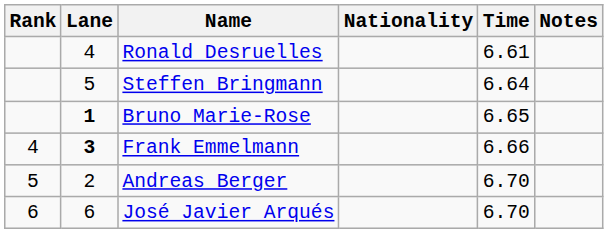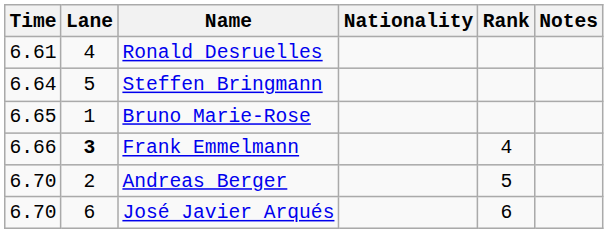columns swapped: Rank <-> Time
Bruno Marie-Rose | Lane: bold -> normal
